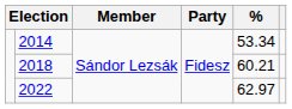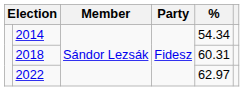2014 | %: 53.34 -> 54.34
2018 | %: 60.21 -> 60.31
